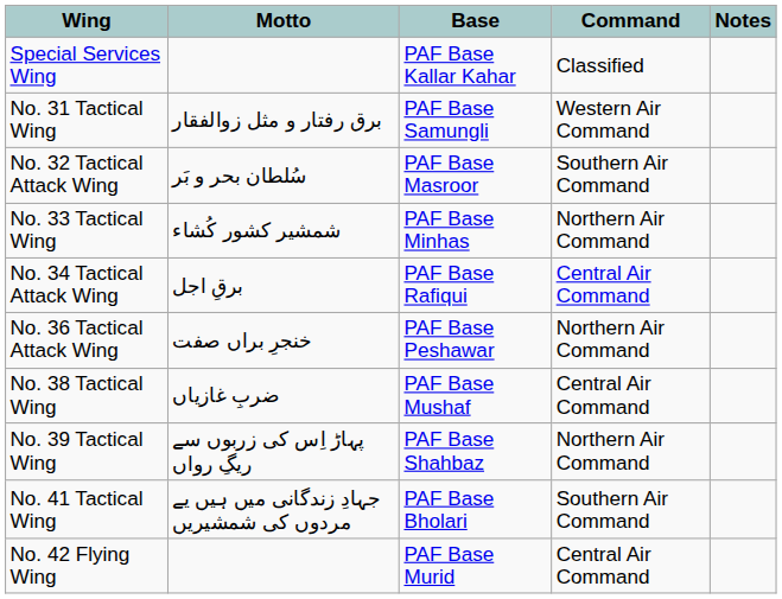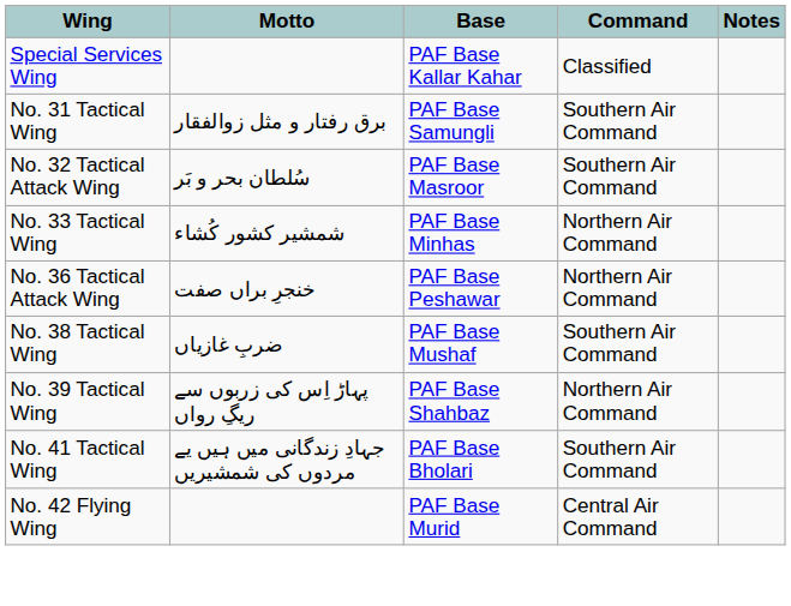No. 31 Tactical Wing | Command: Western Air Command -> Southern Air Command
- row: No. 34 Tactical Attack Wing | برقِ اجل | PAF Base Rafiqui | Central Air Command
No. 38 Tactical Wing | Command: Central Air Command -> Southern Air Command
